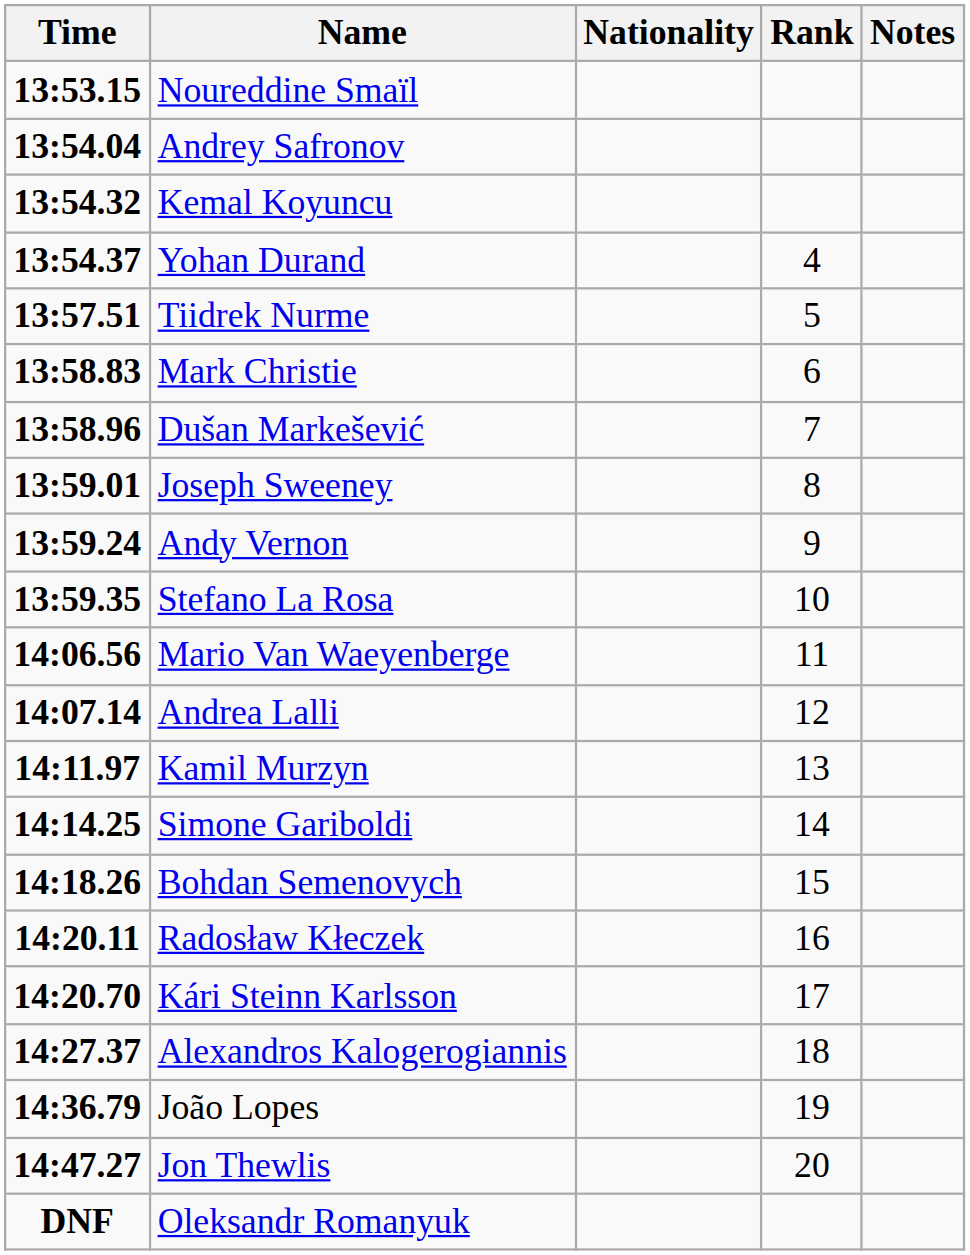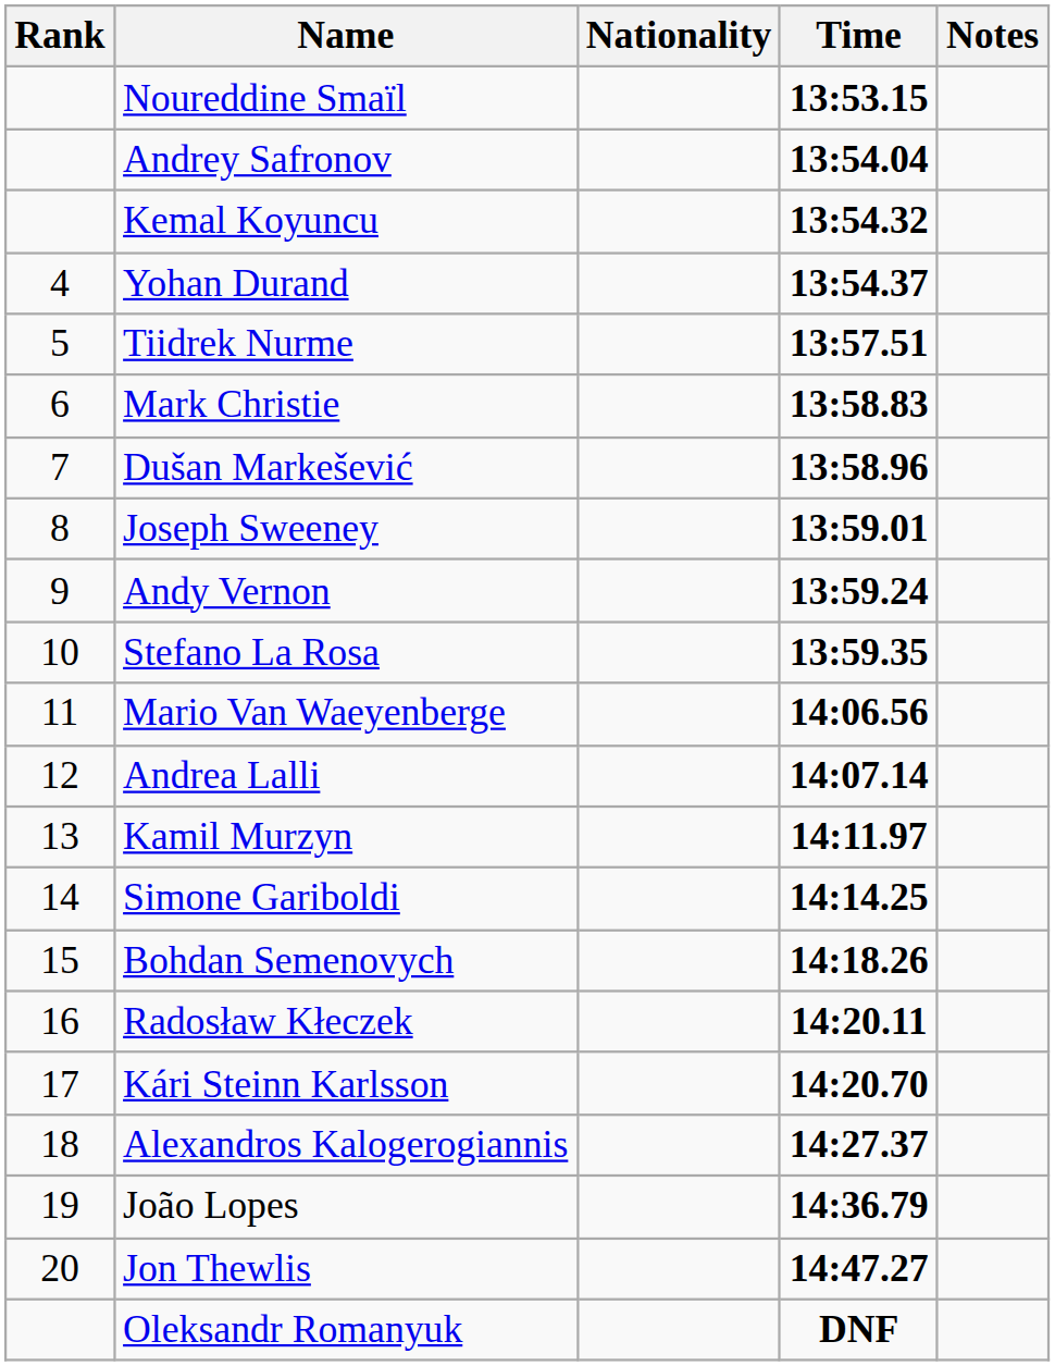columns swapped: Rank <-> Time
